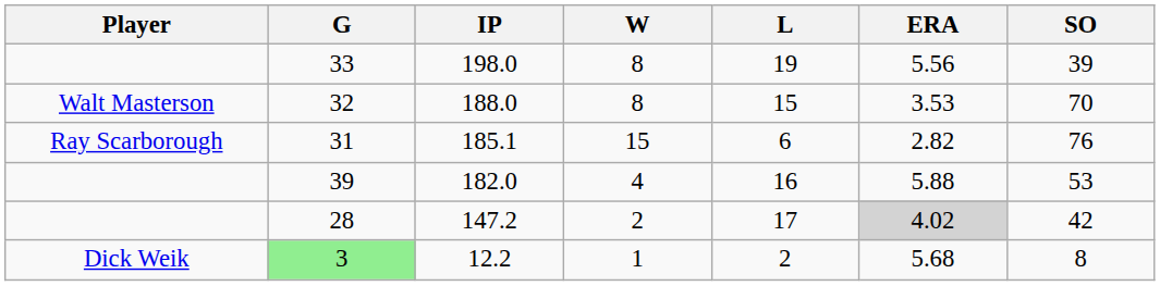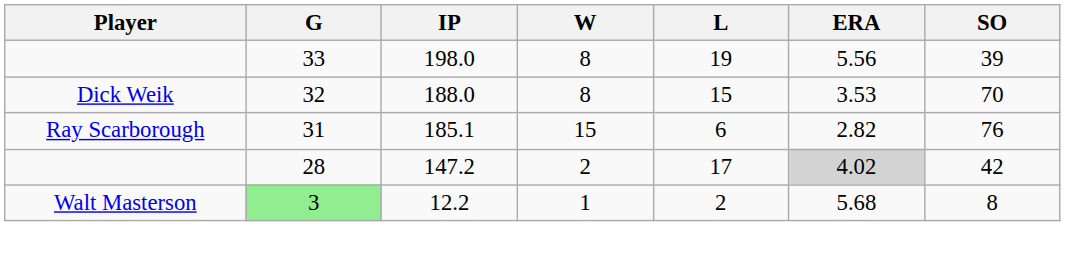188.0 | Player: Walt Masterson -> Dick Weik
- row: 39 | 182.0 | 4 | 16 | 5.88 | 53
12.2 | Player: Dick Weik -> Walt Masterson
